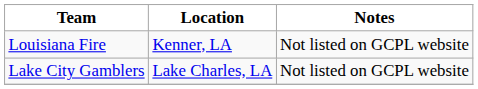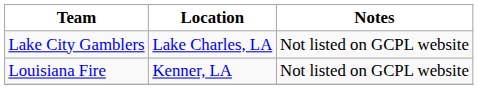rows swapped: Lake City Gamblers <-> Louisiana Fire
